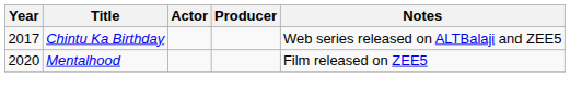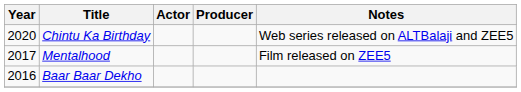Chintu Ka Birthday | Year: 2017 -> 2020
Mentalhood | Year: 2020 -> 2017
+ row: 2016 | Baar Baar Dekho
